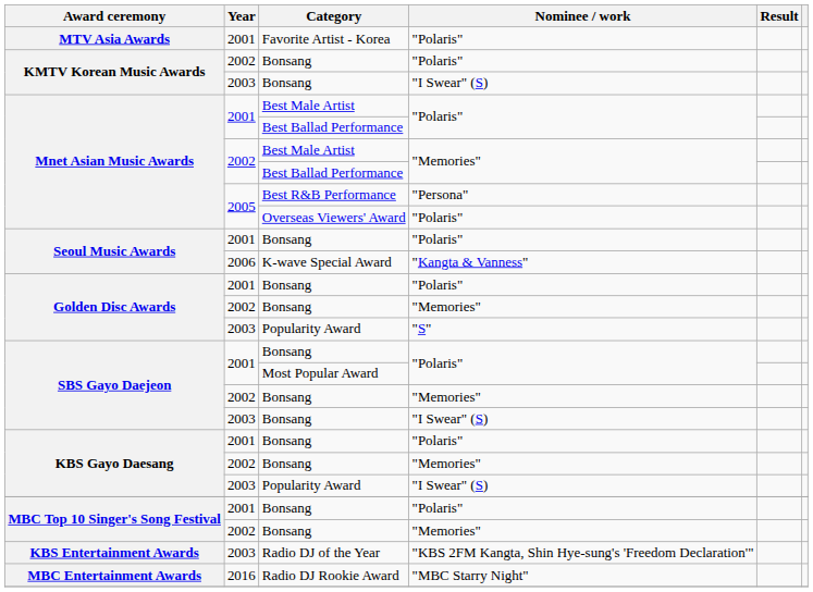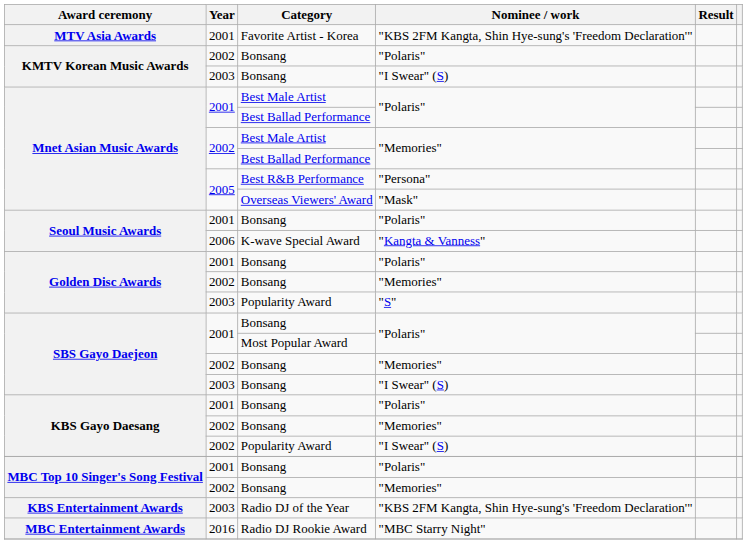Favorite Artist - Korea | Nominee / work: "Polaris" -> "KBS 2FM Kangta, Shin Hye-sung's 'Freedom Declaration'"
Overseas Viewers' Award | Nominee / work: "Polaris" -> "Mask"
KBS Gayo Daesang / Popularity Award | Year: 2003 -> 2002
